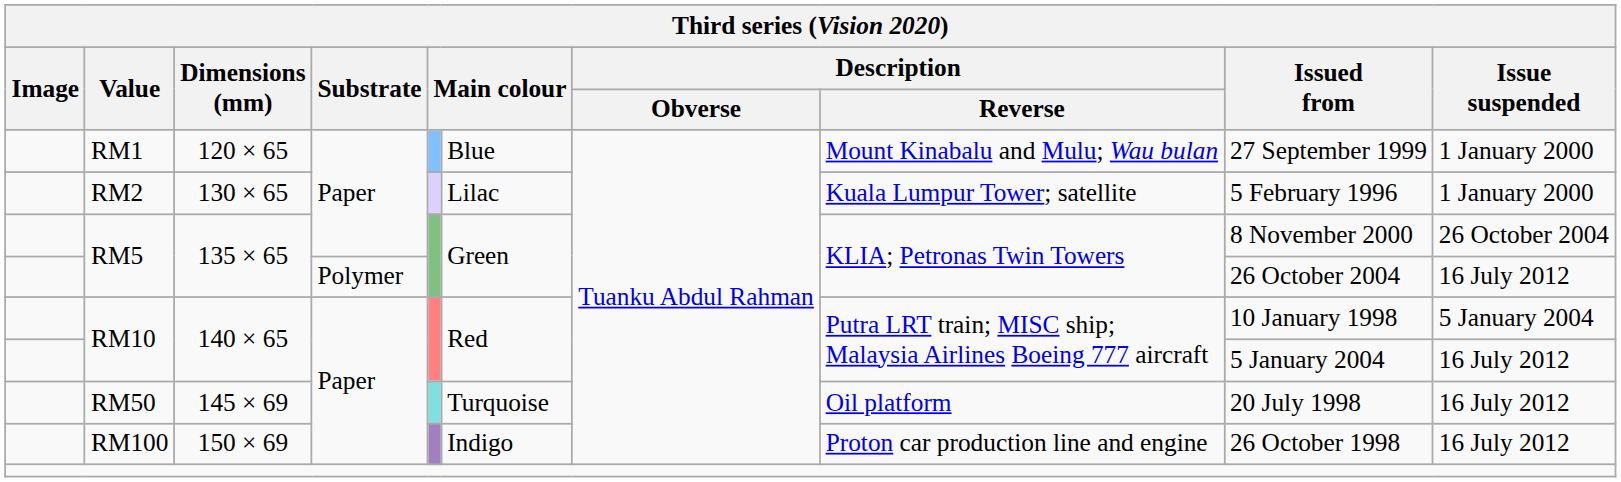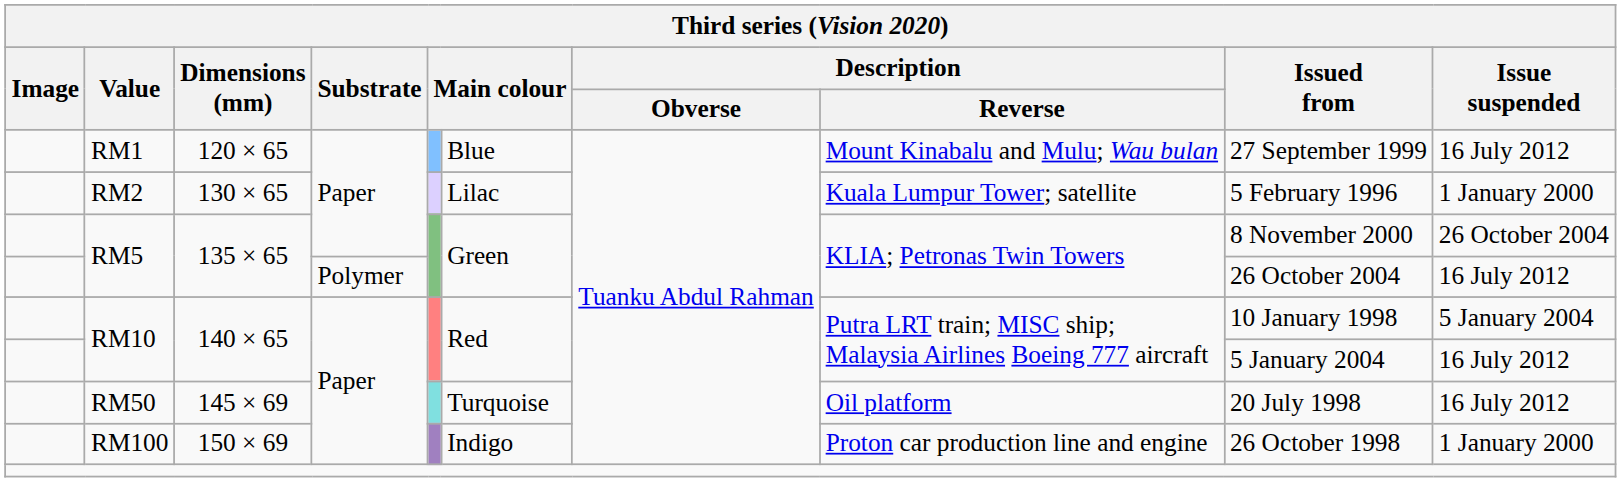RM1 | Issue suspended: 1 January 2000 -> 16 July 2012
RM100 | Issue suspended: 16 July 2012 -> 1 January 2000
